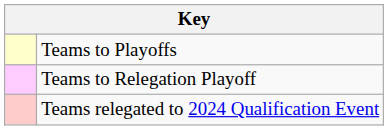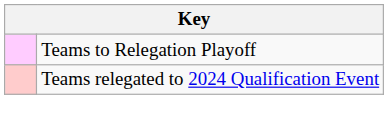- row: Teams to Playoffs
